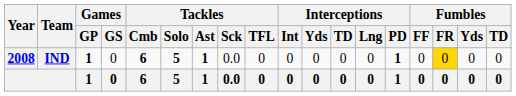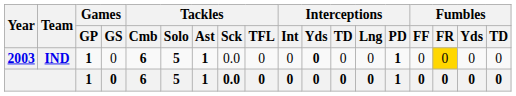IND | Year: 2008 -> 2003
IND | Interceptions / Yds: normal -> bold
